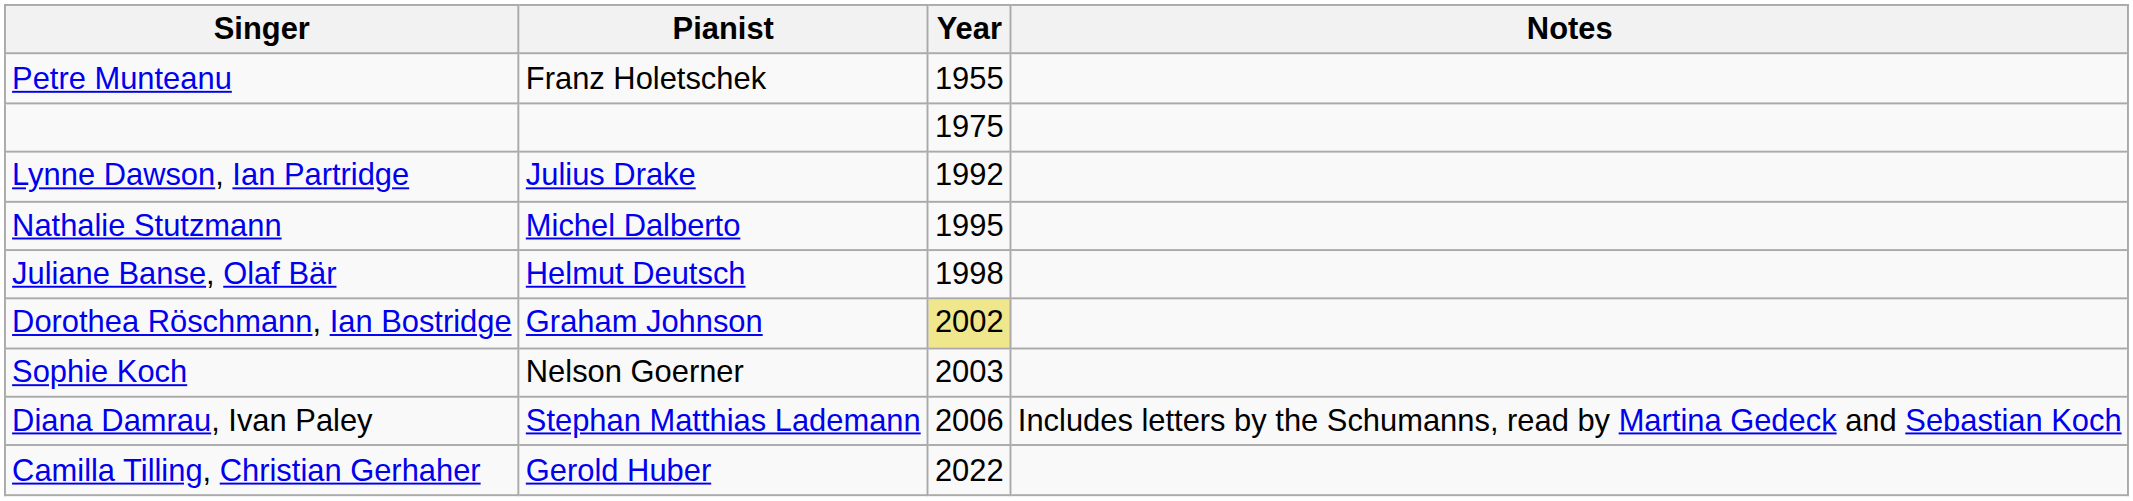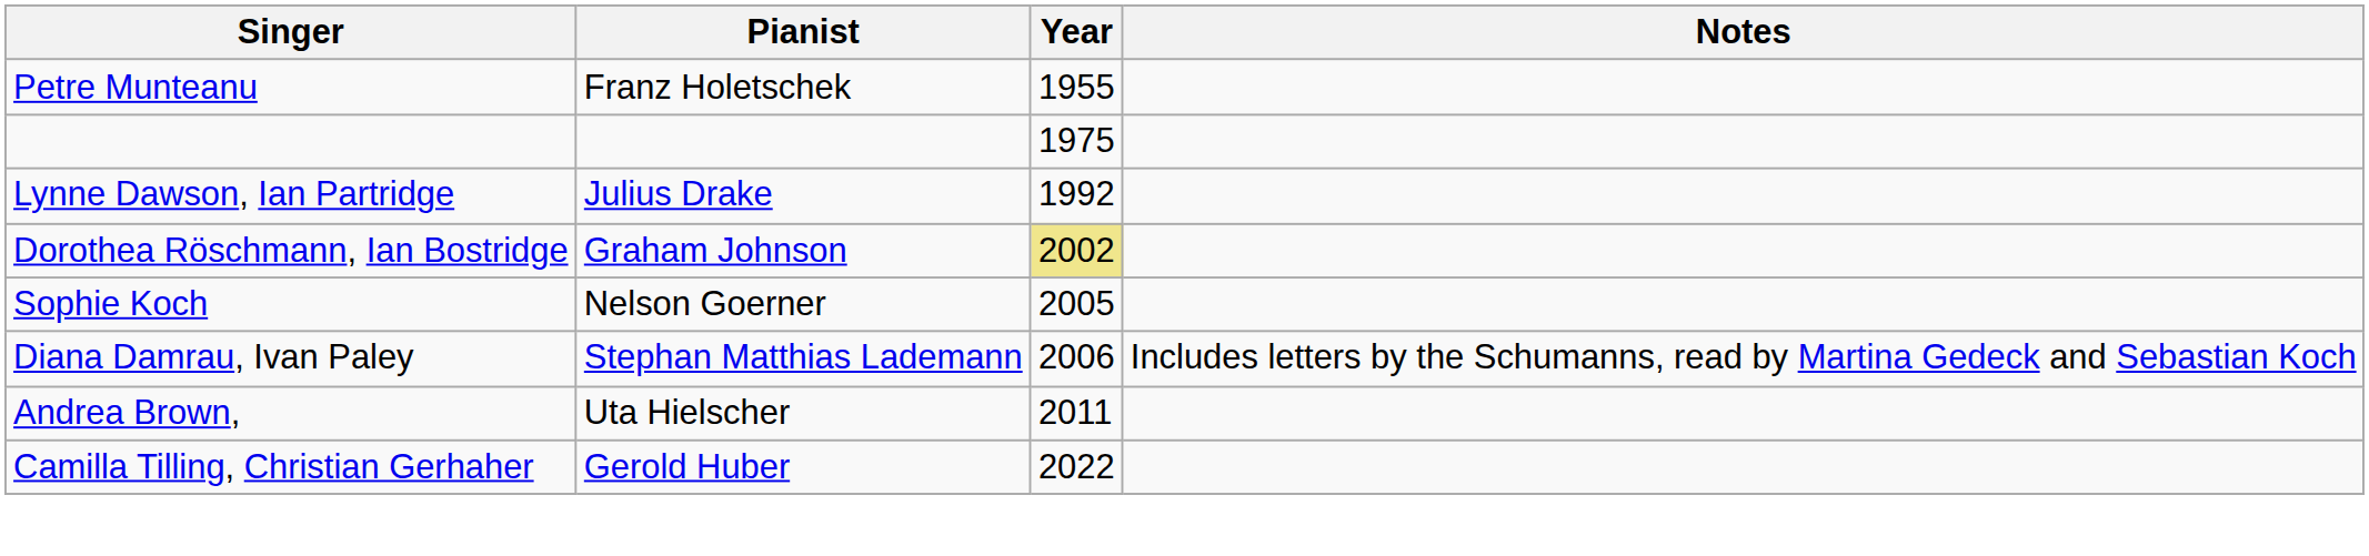- row: Nathalie Stutzmann | Michel Dalberto | 1995
- row: Juliane Banse, Olaf Bär | Helmut Deutsch | 1998
Sophie Koch | Year: 2003 -> 2005
+ row: Andrea Brown, | Uta Hielscher | 2011
